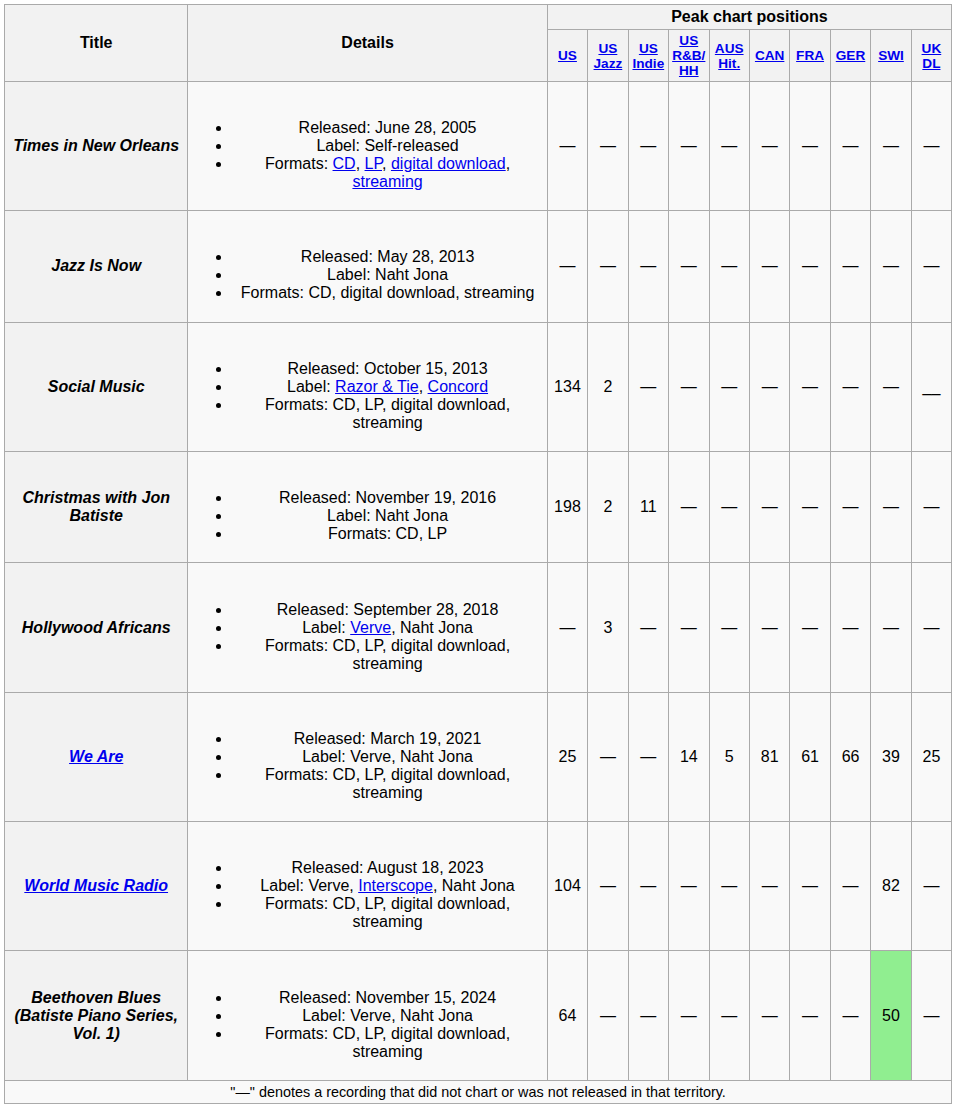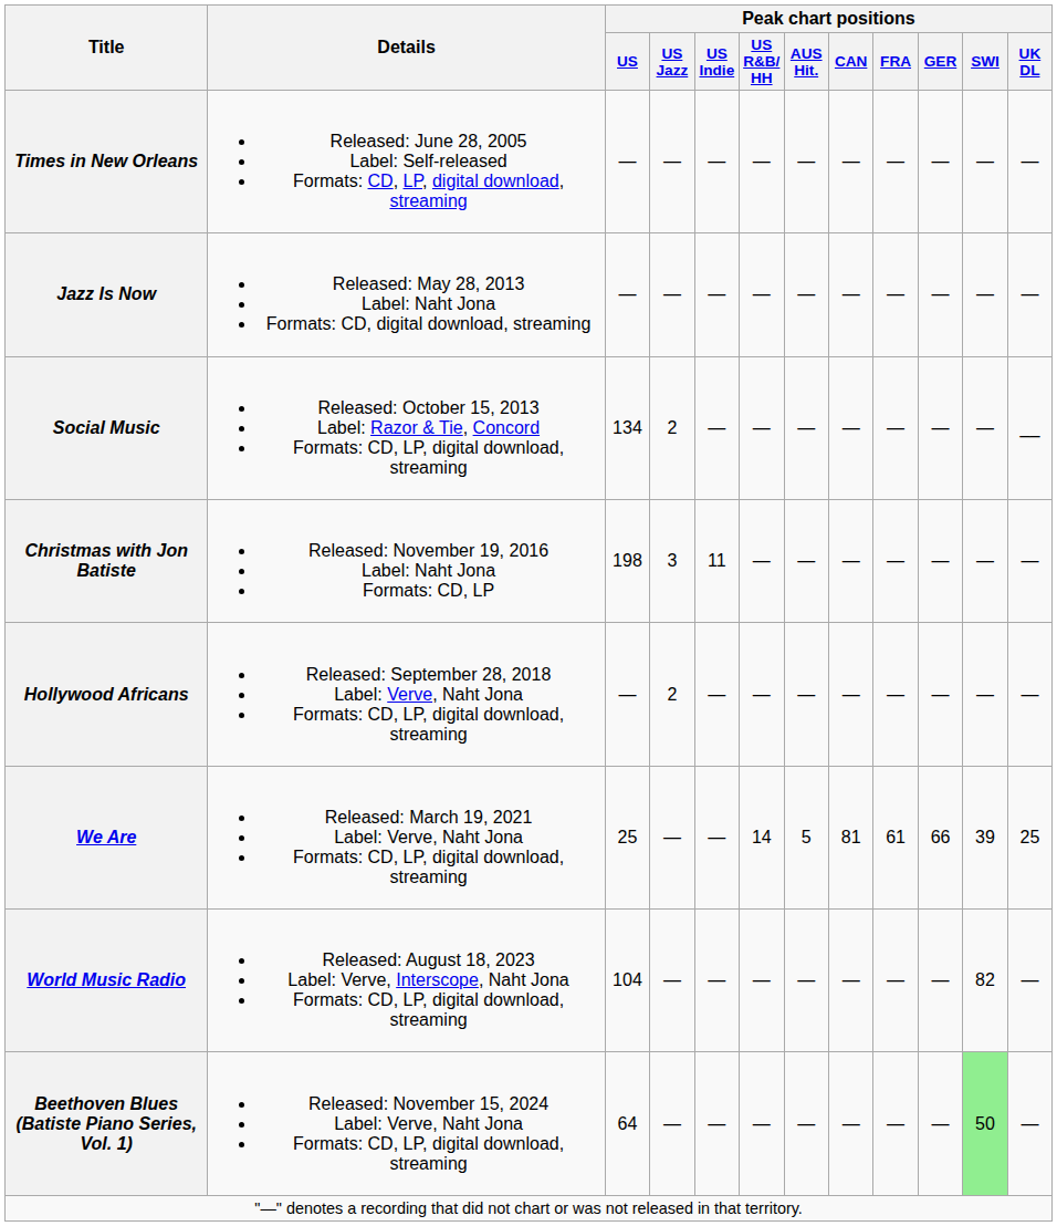Christmas with Jon Batiste | Peak chart positions / US Jazz: 2 -> 3
Hollywood Africans | Peak chart positions / US Jazz: 3 -> 2
